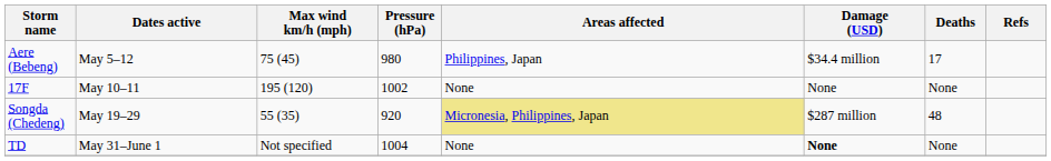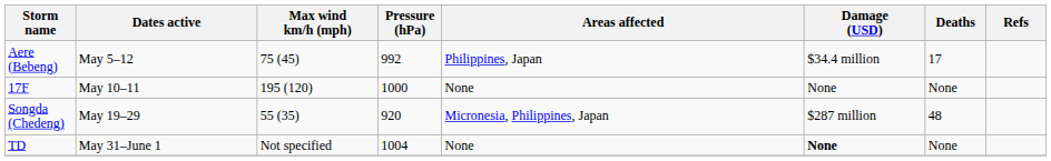Aere (Bebeng) | Pressure (hPa): 980 -> 992
17F | Pressure (hPa): 1002 -> 1000
Songda (Chedeng) | Areas affected: khaki background -> no background
